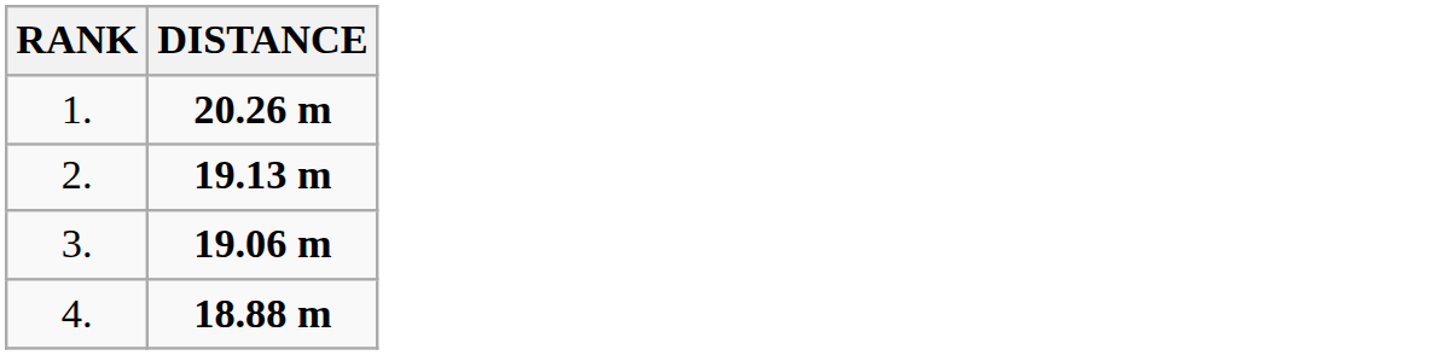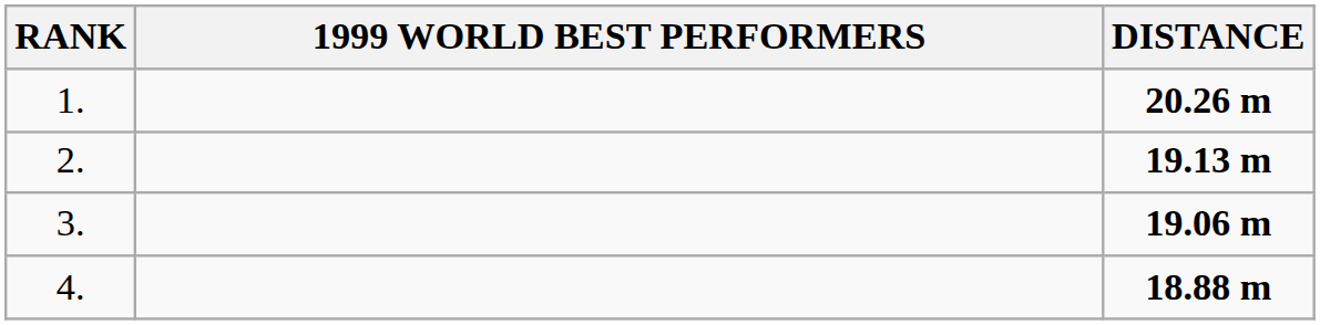+ column: 1999 WORLD BEST PERFORMERS
